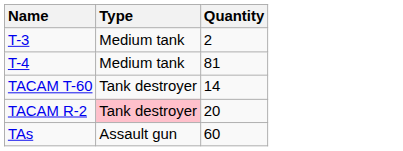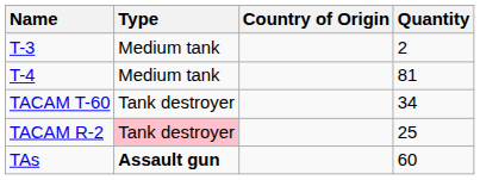+ column: Country of Origin
TACAM T-60 | Quantity: 14 -> 34
TACAM R-2 | Quantity: 20 -> 25
TAs | Type: normal -> bold
